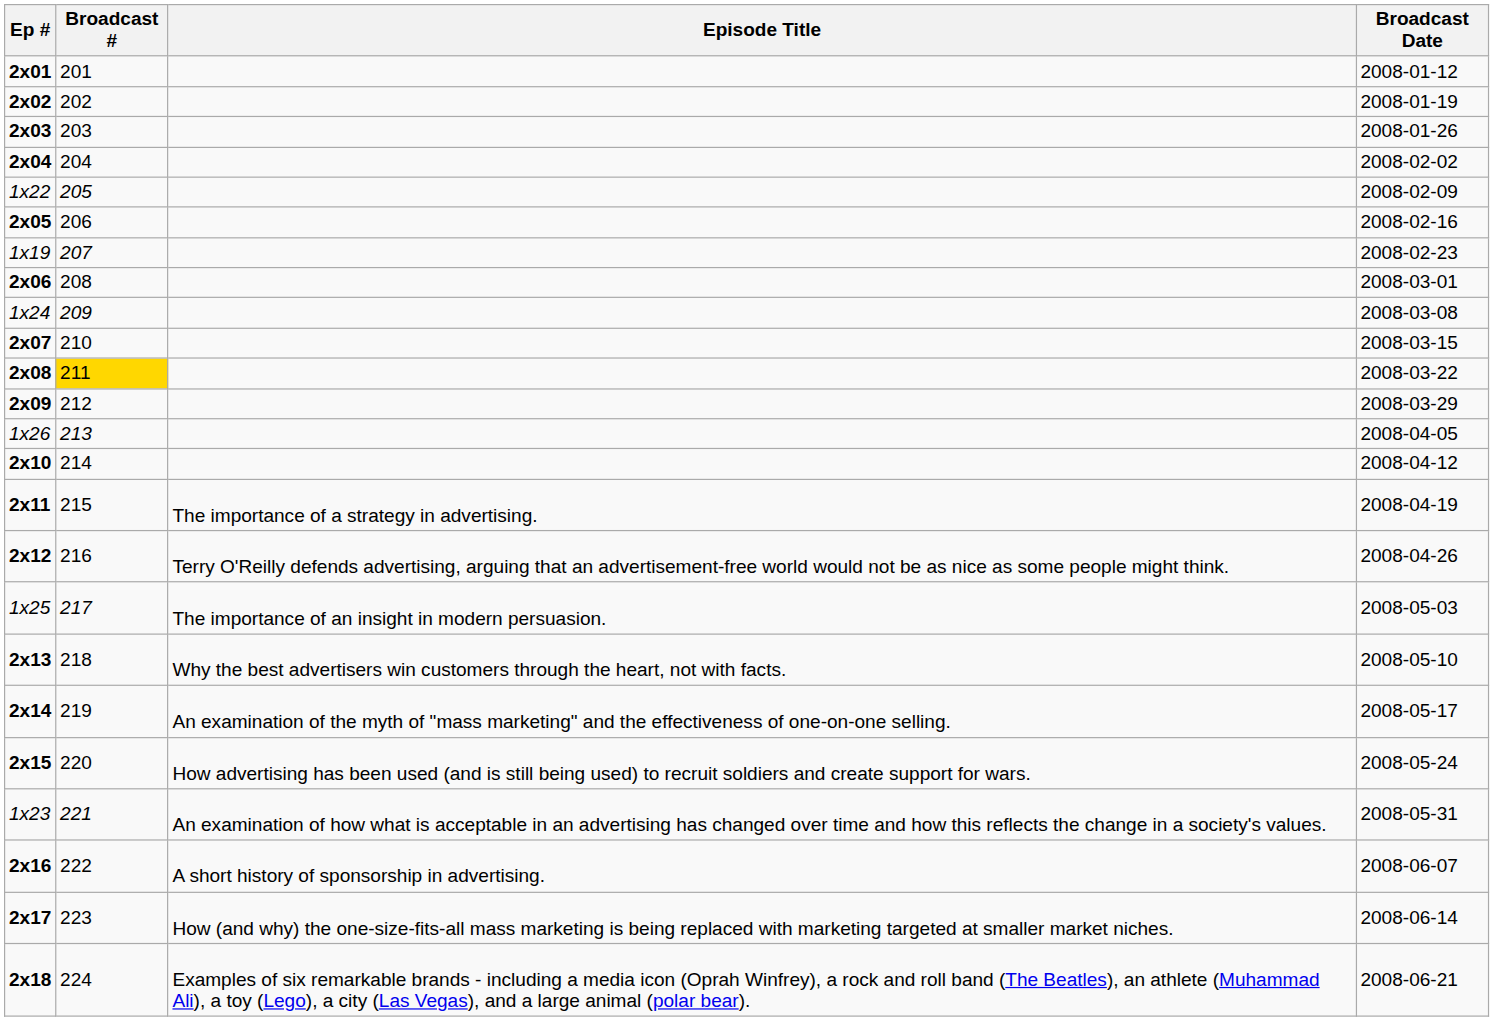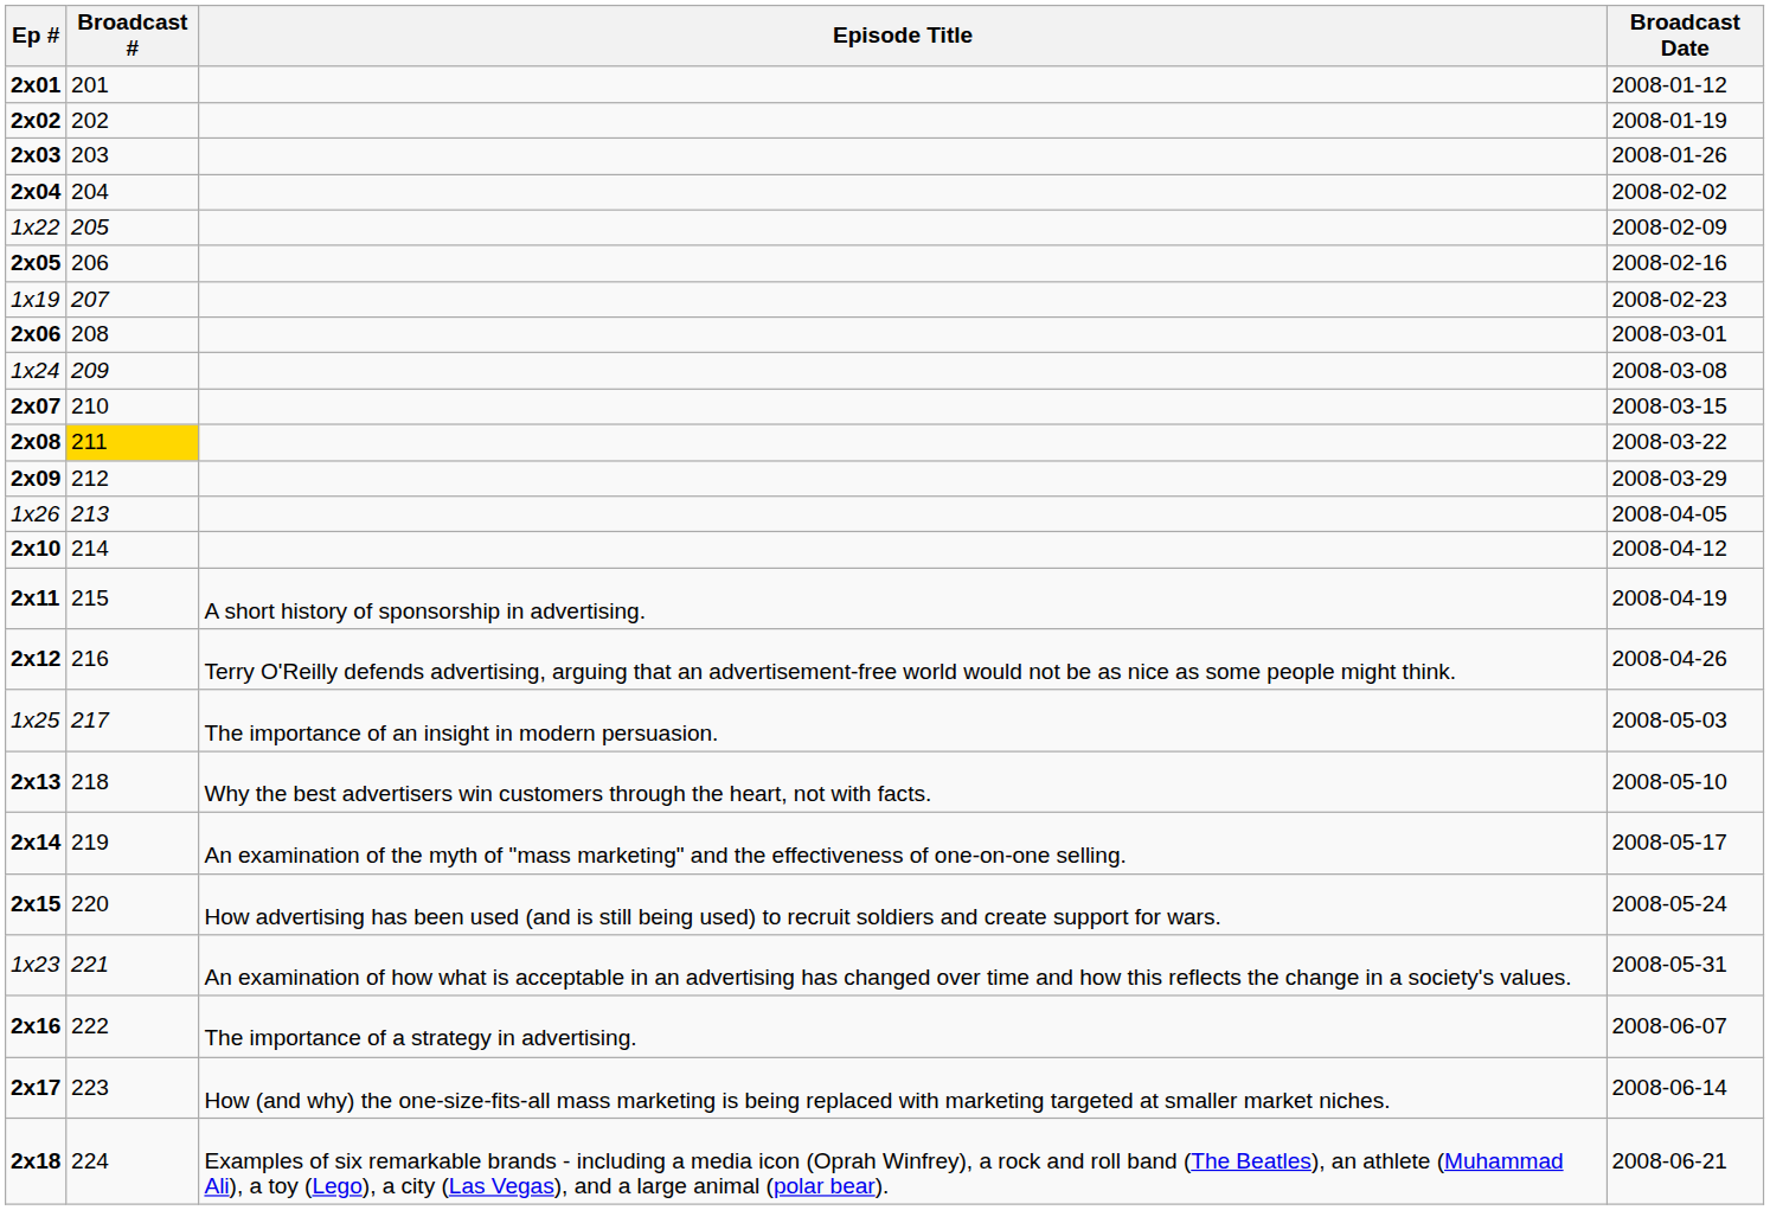2x11 | Episode Title: The importance of a strategy in advertising. -> A short history of sponsorship in advertising.
2x16 | Episode Title: A short history of sponsorship in advertising. -> The importance of a strategy in advertising.
